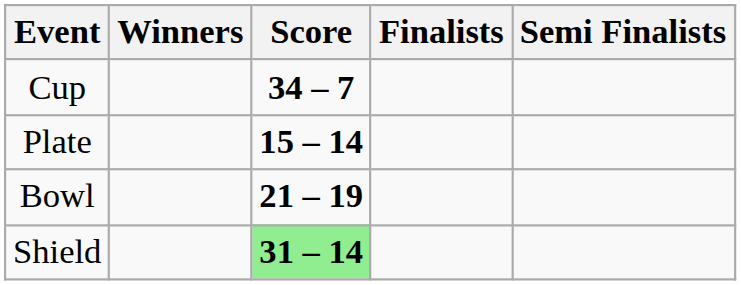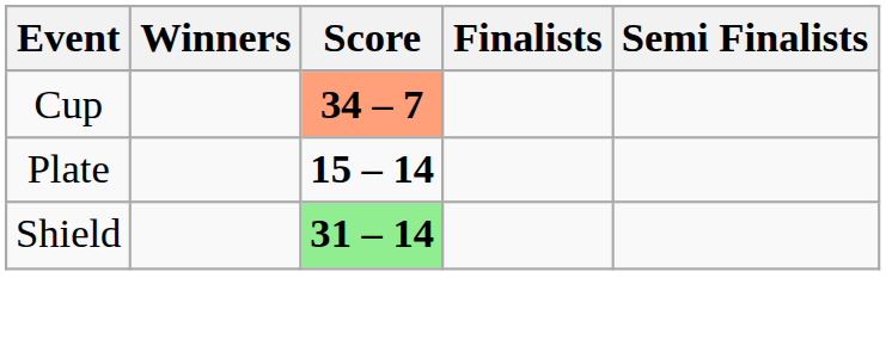Cup | Score: no background -> lightsalmon background
- row: Bowl | 21 – 19
